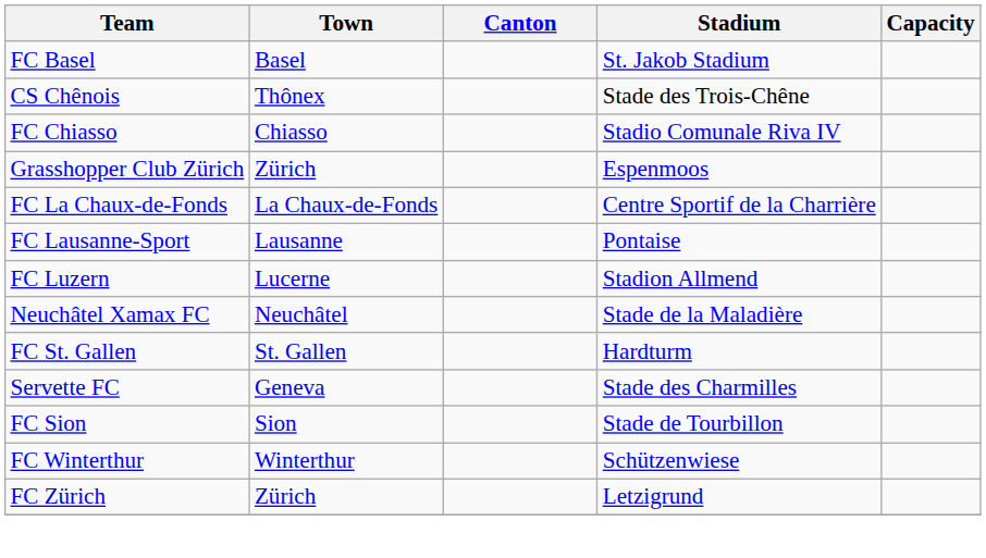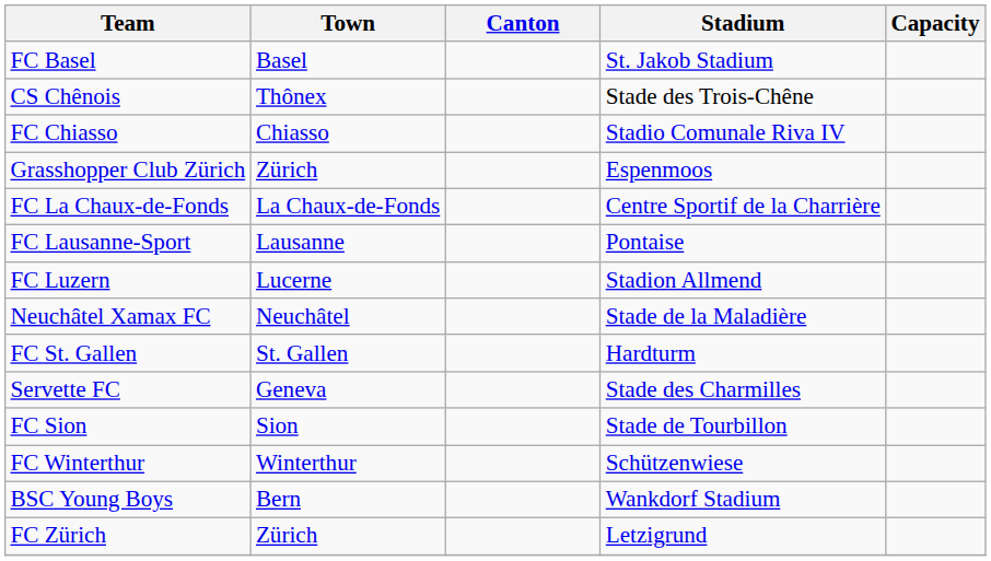+ row: BSC Young Boys | Bern | Wankdorf Stadium
